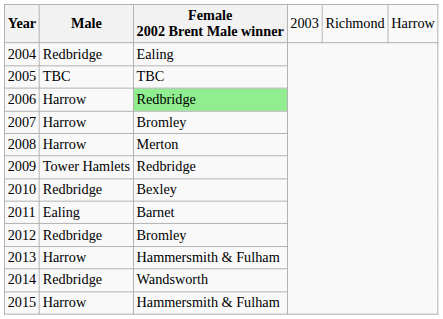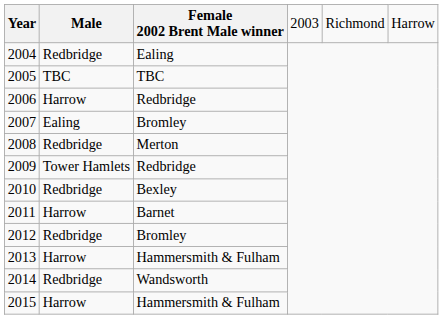2006 | column 3: lightgreen background -> no background
2007 | column 2: Harrow -> Ealing
2008 | column 2: Harrow -> Redbridge
2011 | column 2: Ealing -> Harrow
